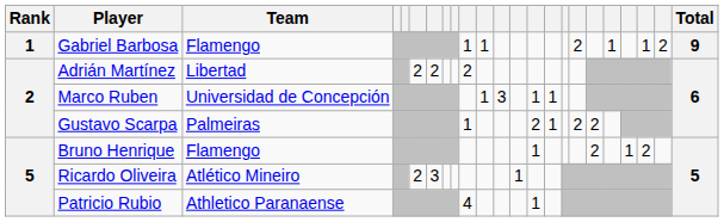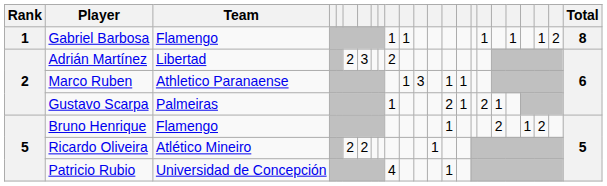Gabriel Barbosa | column 17: 2 -> 1
Gabriel Barbosa | Total: 9 -> 8
Adrián Martínez | column 7: 2 -> 3
Marco Ruben | Team: Universidad de Concepción -> Athletico Paranaense
Gustavo Scarpa | column 18: 2 -> 1
Ricardo Oliveira | column 7: 3 -> 2
Patricio Rubio | Team: Athletico Paranaense -> Universidad de Concepción
